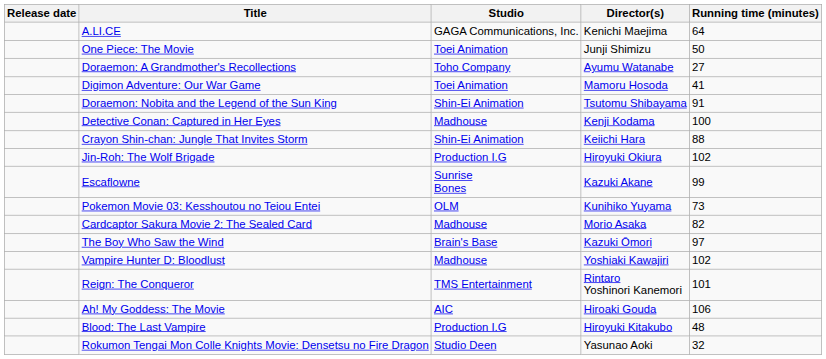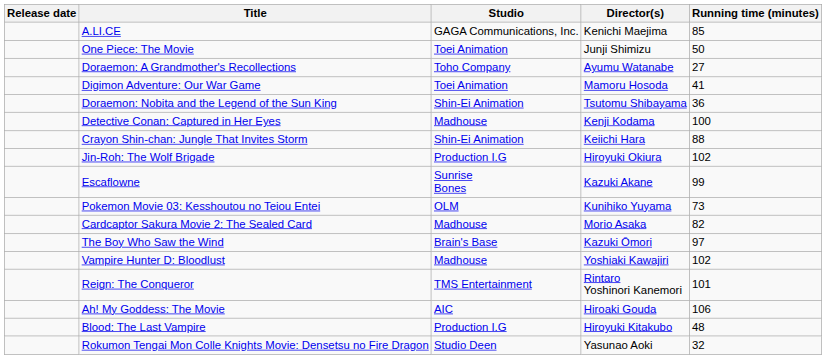A.LI.CE | Running time (minutes): 64 -> 85
Doraemon: Nobita and the Legend of the Sun King | Running time (minutes): 91 -> 36
